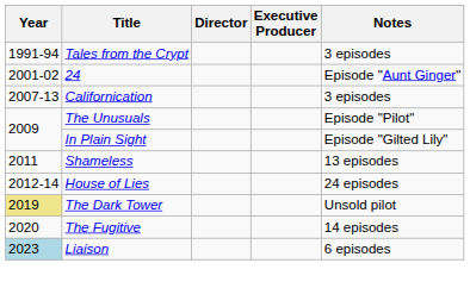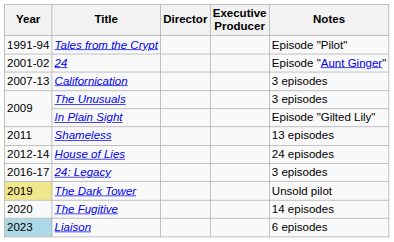Tales from the Crypt | Notes: 3 episodes -> Episode "Pilot"
The Unusuals | Notes: Episode "Pilot" -> 3 episodes
+ row: 2016-17 | 24: Legacy | 3 episodes
